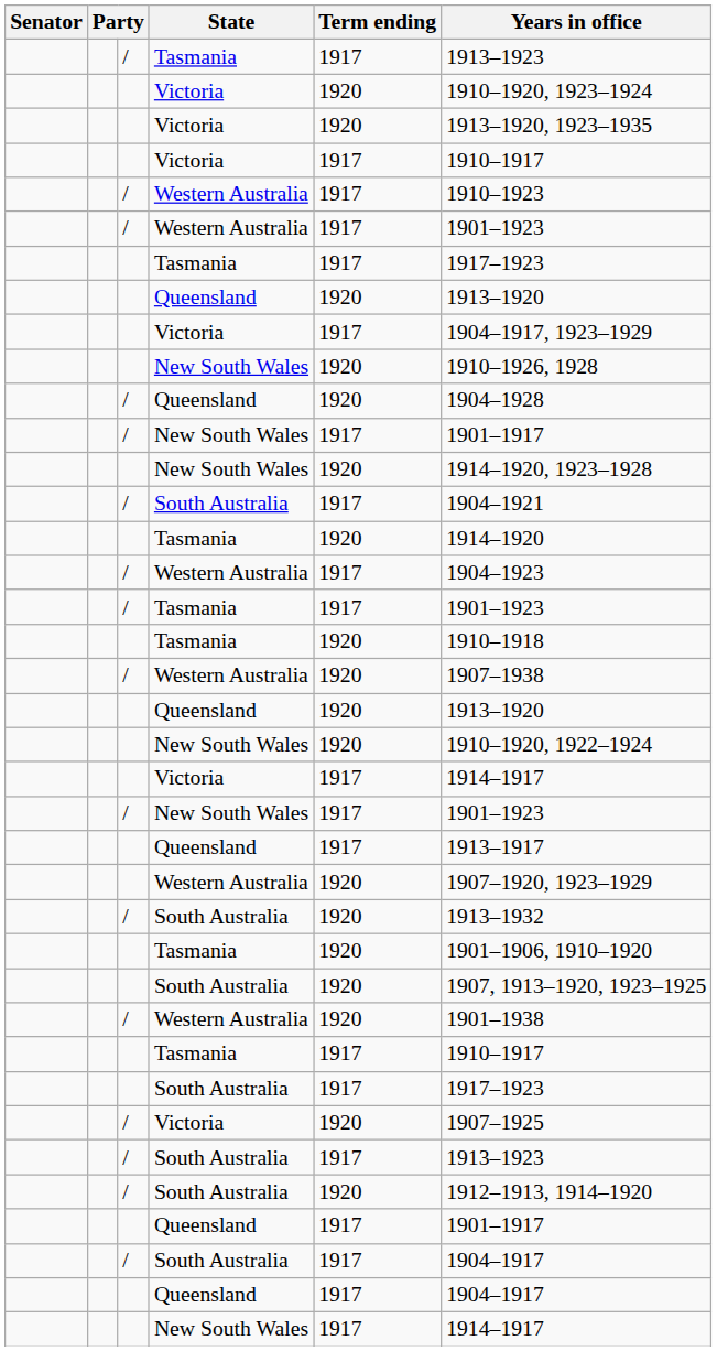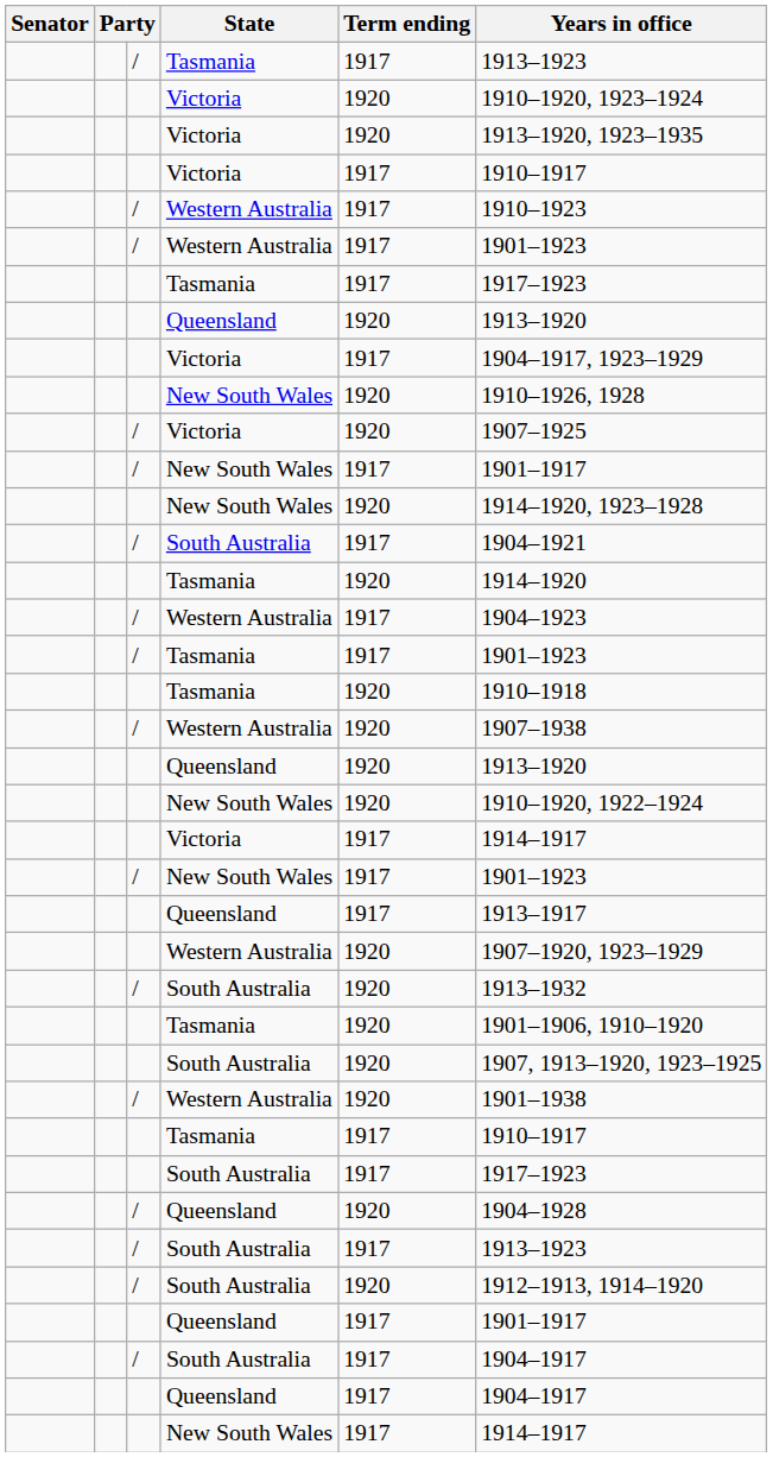rows swapped: / / Queensland <-> / / Victoria
